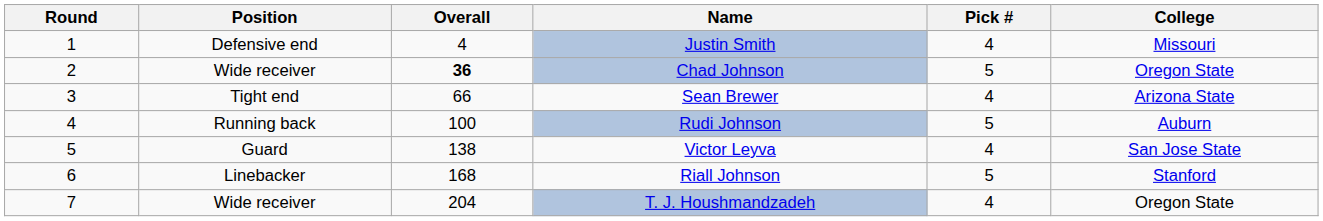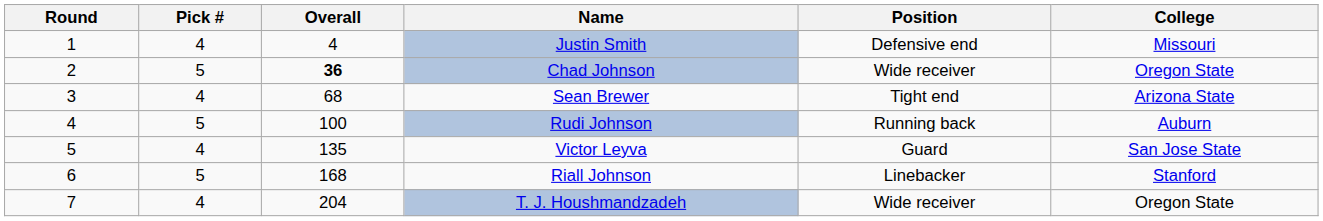columns swapped: Pick # <-> Position
Sean Brewer | Overall: 66 -> 68
Victor Leyva | Overall: 138 -> 135
